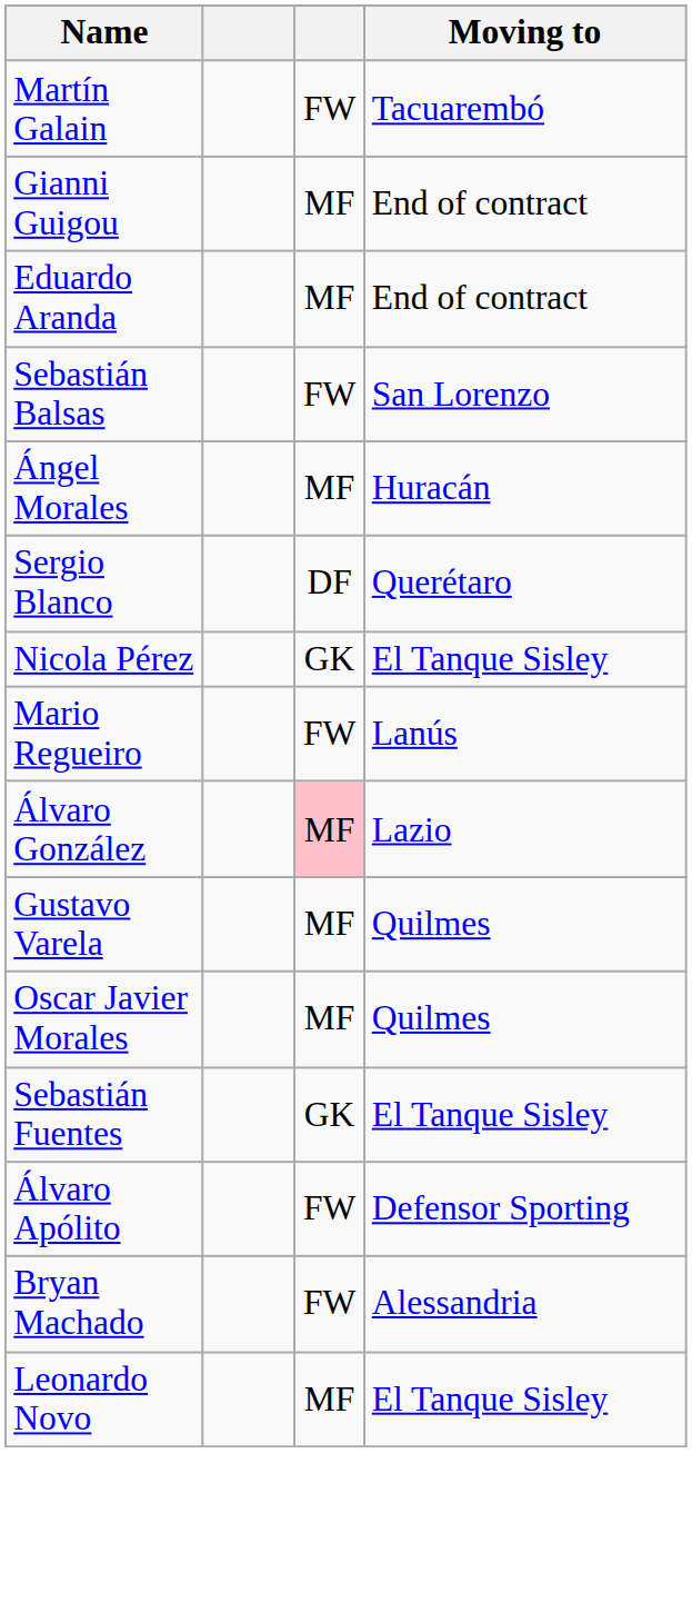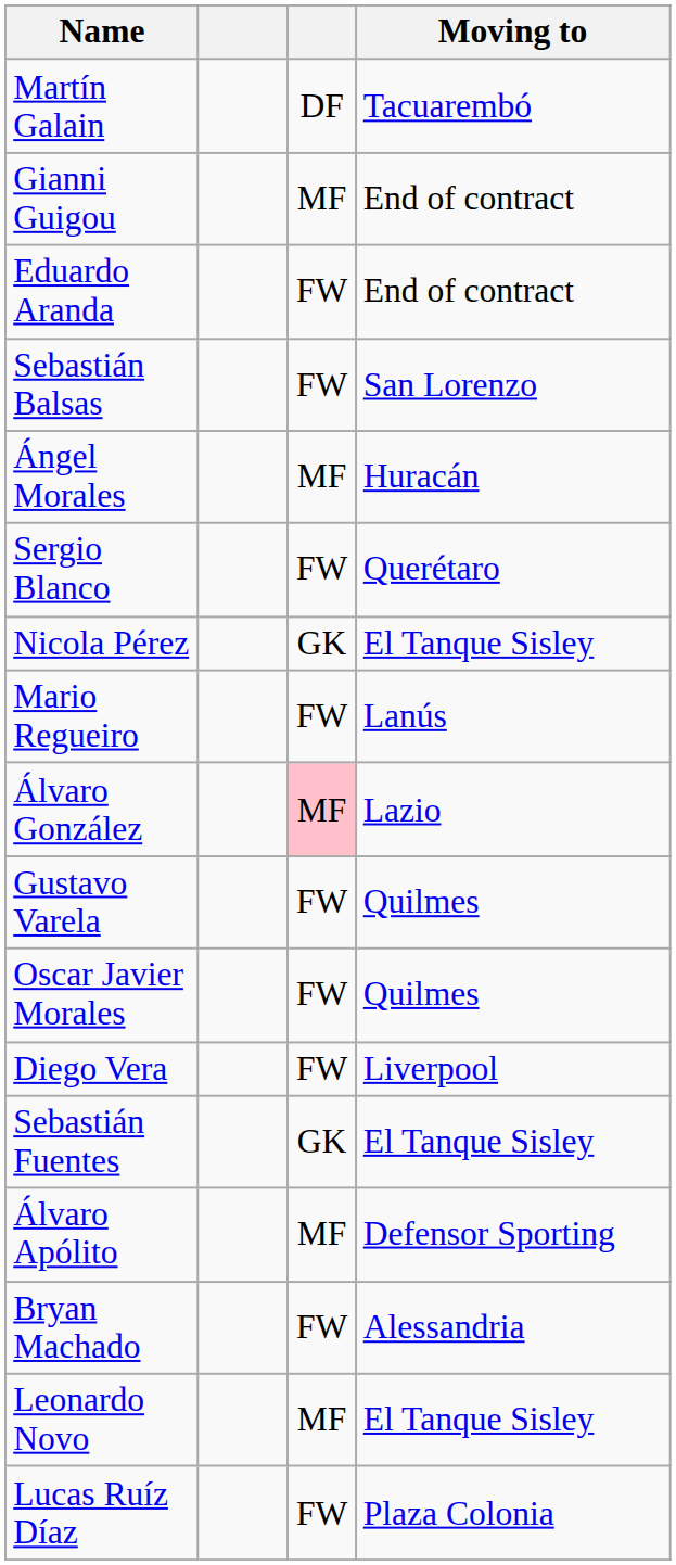Martín Galain | column 3: FW -> DF
Eduardo Aranda | column 3: MF -> FW
Sergio Blanco | column 3: DF -> FW
Gustavo Varela | column 3: MF -> FW
Oscar Javier Morales | column 3: MF -> FW
+ row: Diego Vera | FW | Liverpool
Álvaro Apólito | column 3: FW -> MF
+ row: Lucas Ruíz Díaz | FW | Plaza Colonia
